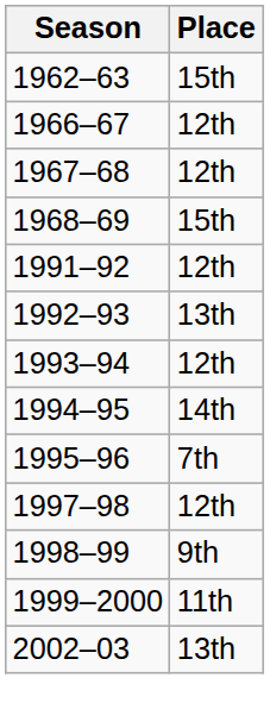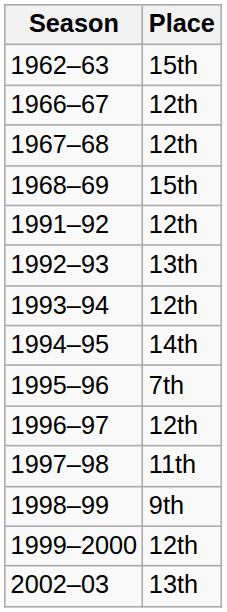+ row: 1996–97 | 12th
1997–98 | Place: 12th -> 11th
1999–2000 | Place: 11th -> 12th
